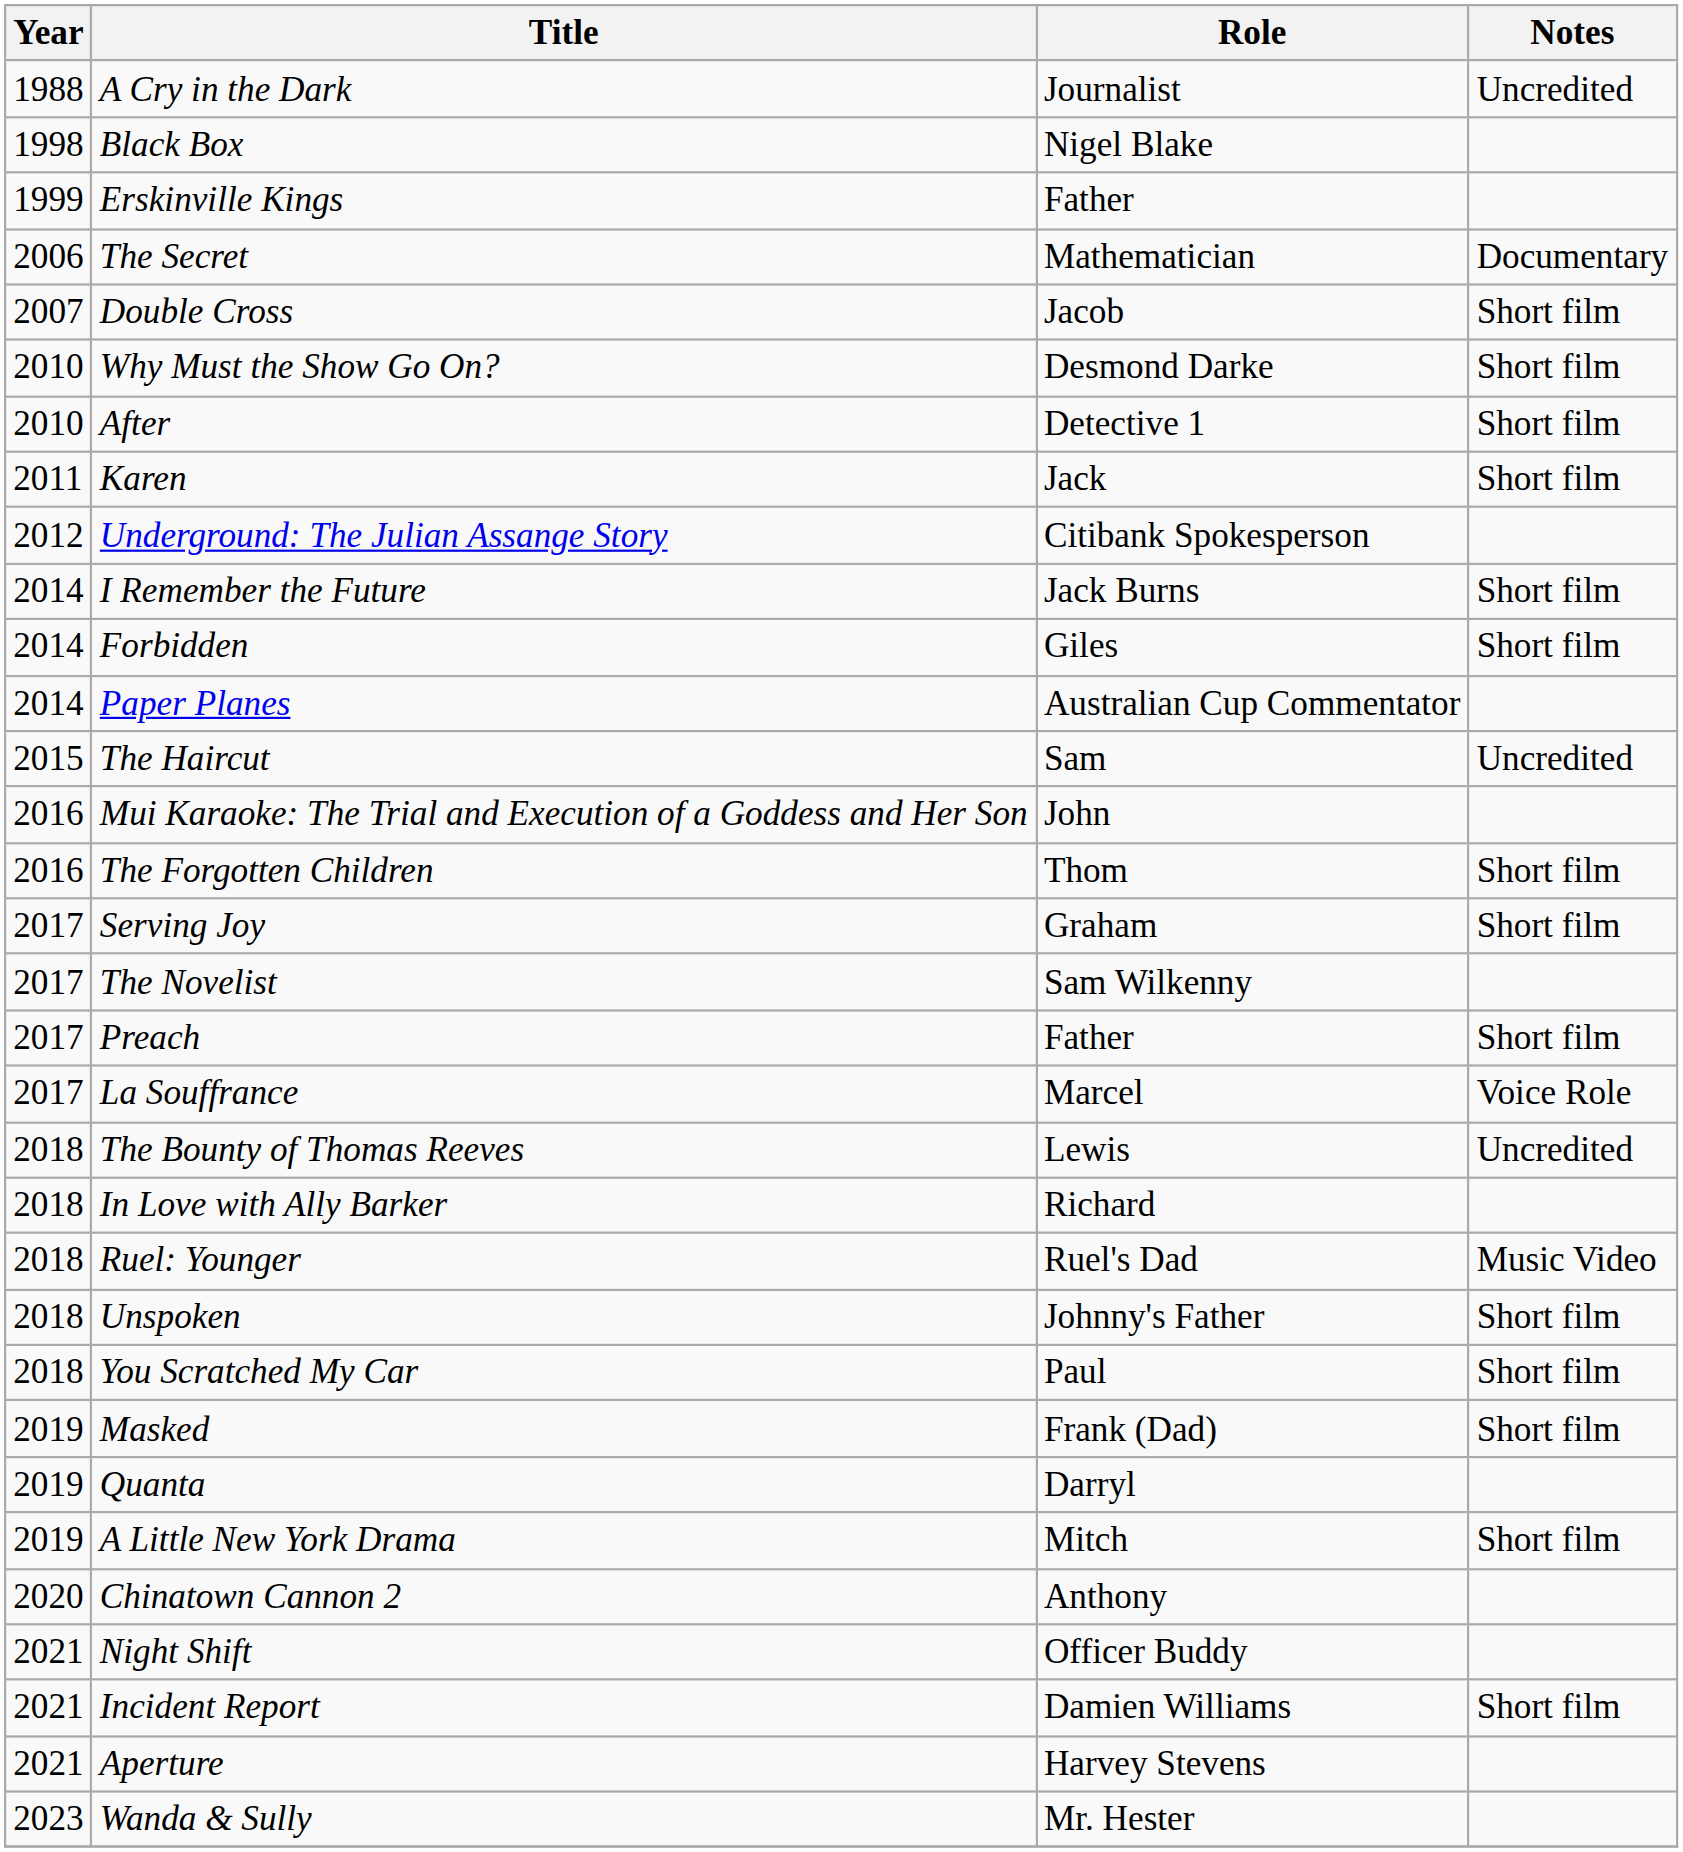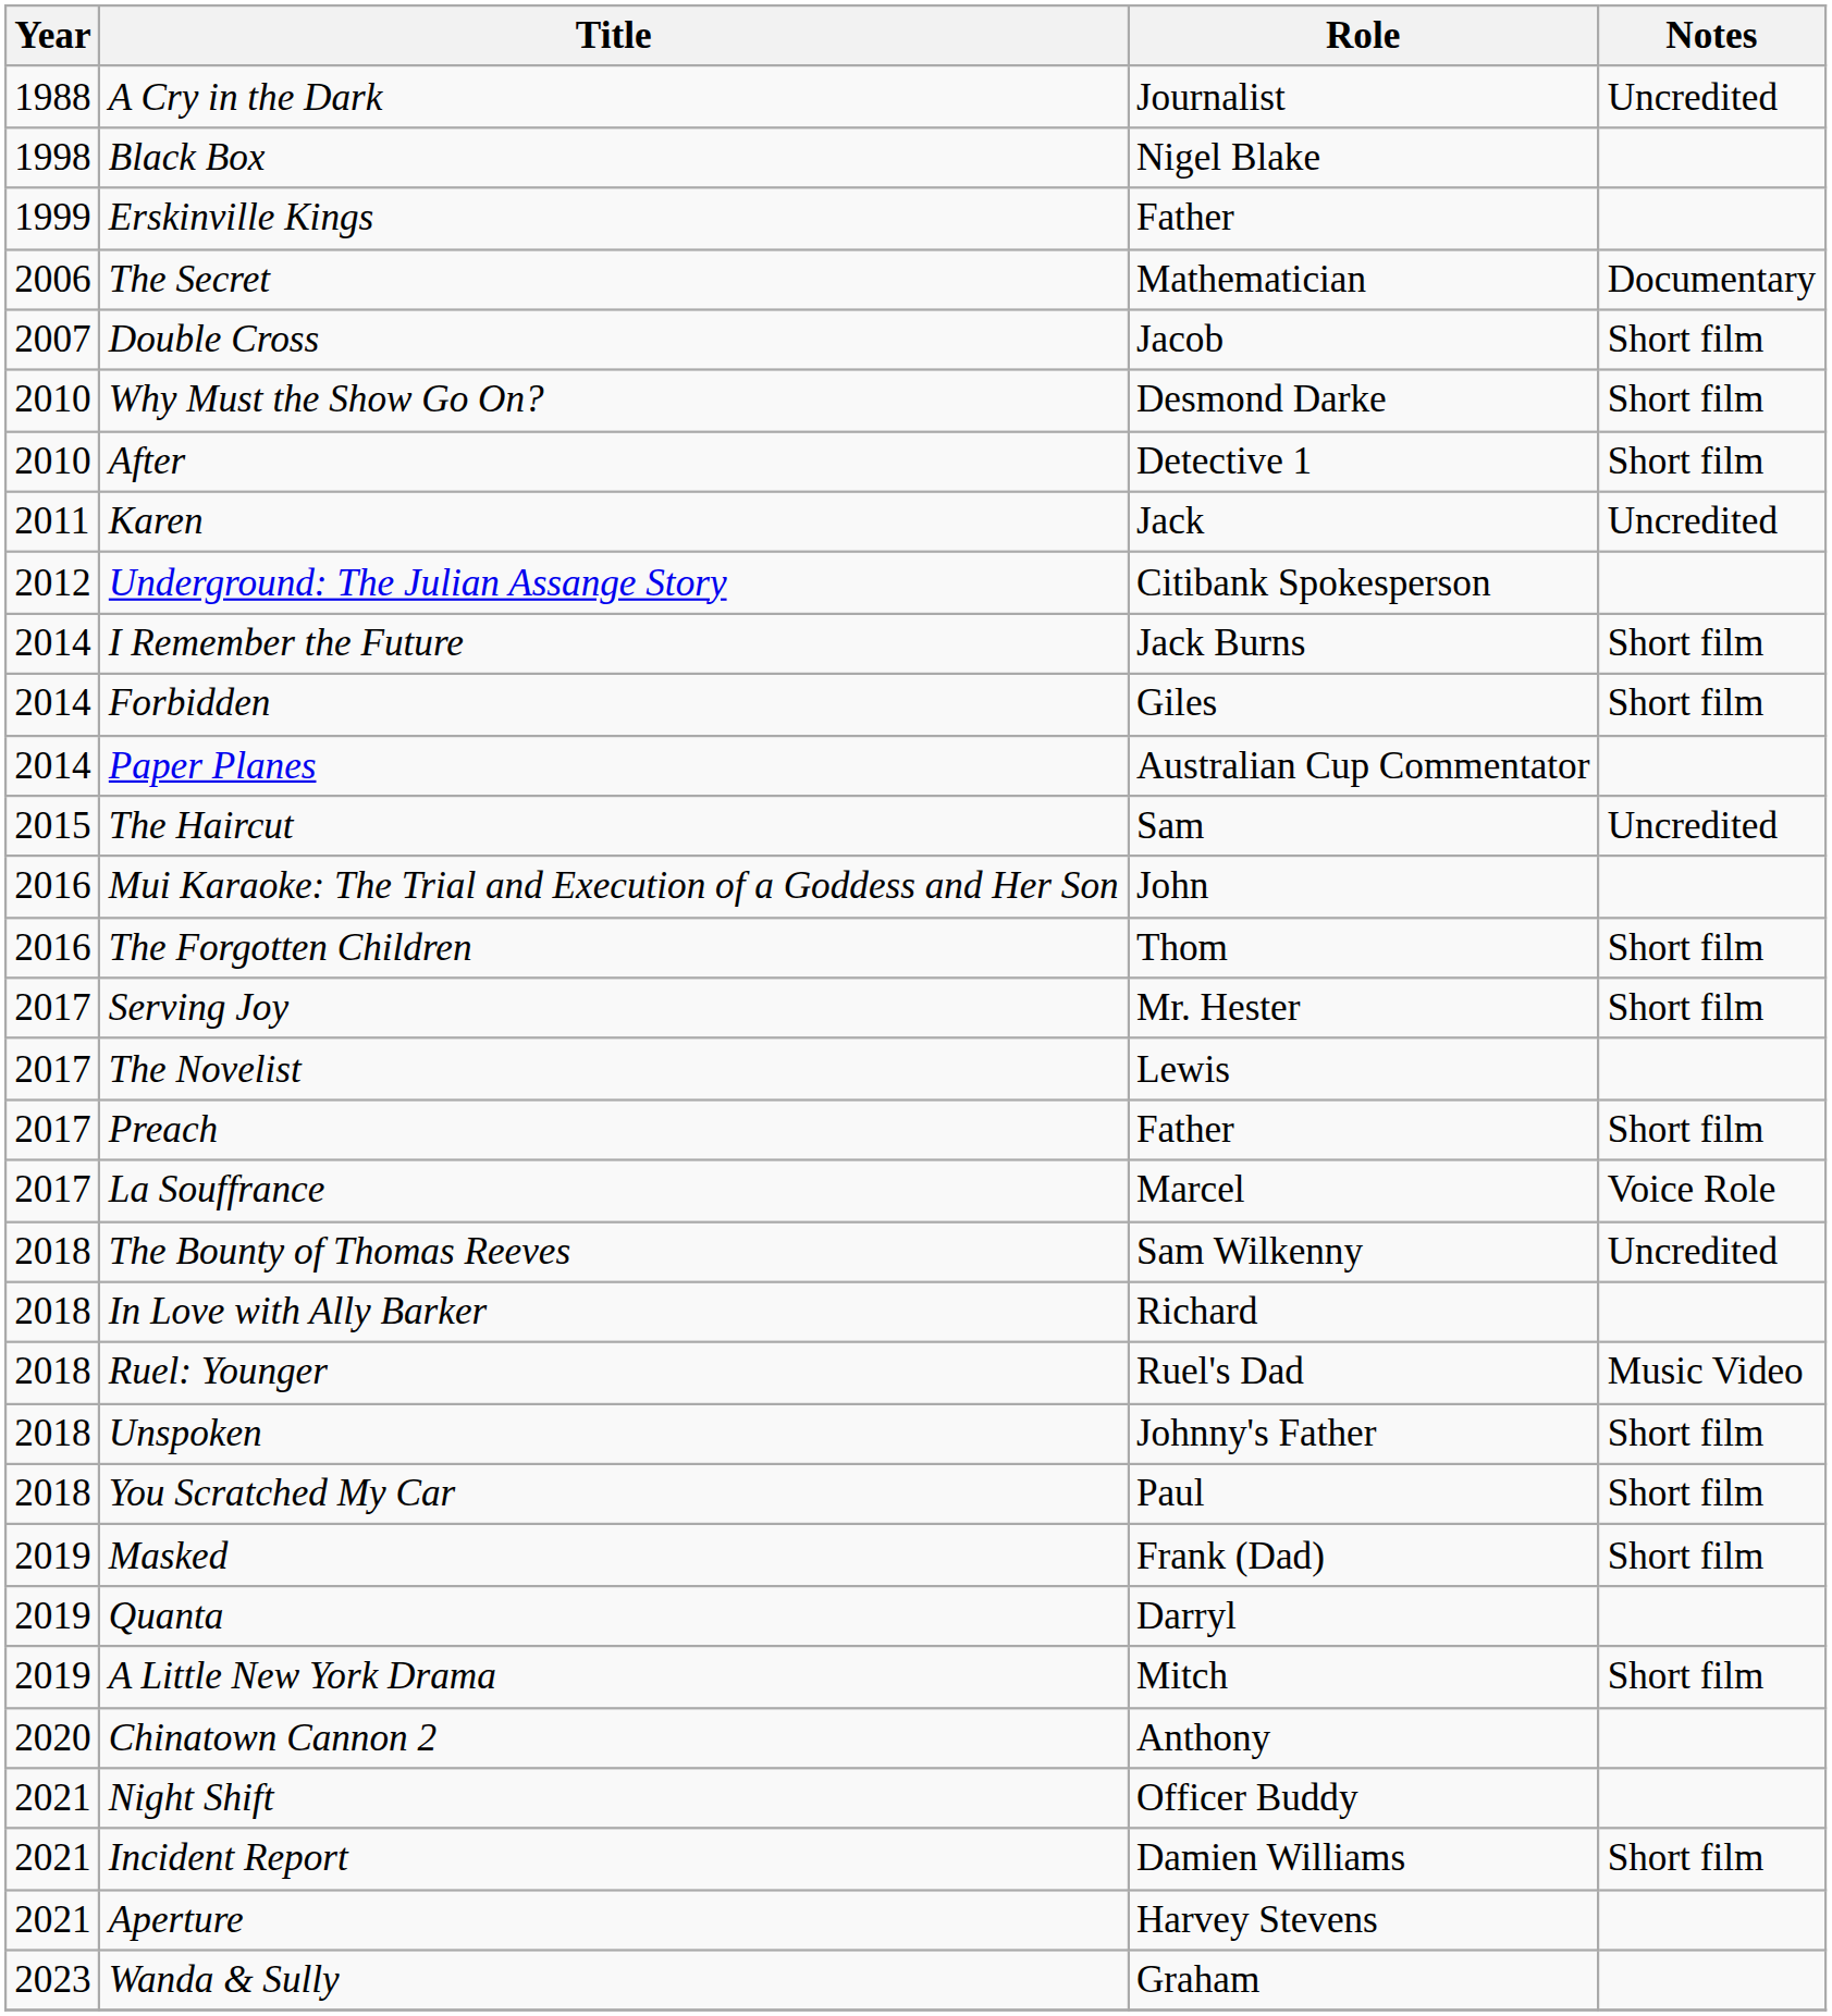Karen | Notes: Short film -> Uncredited
Serving Joy | Role: Graham -> Mr. Hester
The Novelist | Role: Sam Wilkenny -> Lewis
The Bounty of Thomas Reeves | Role: Lewis -> Sam Wilkenny
Wanda & Sully | Role: Mr. Hester -> Graham
